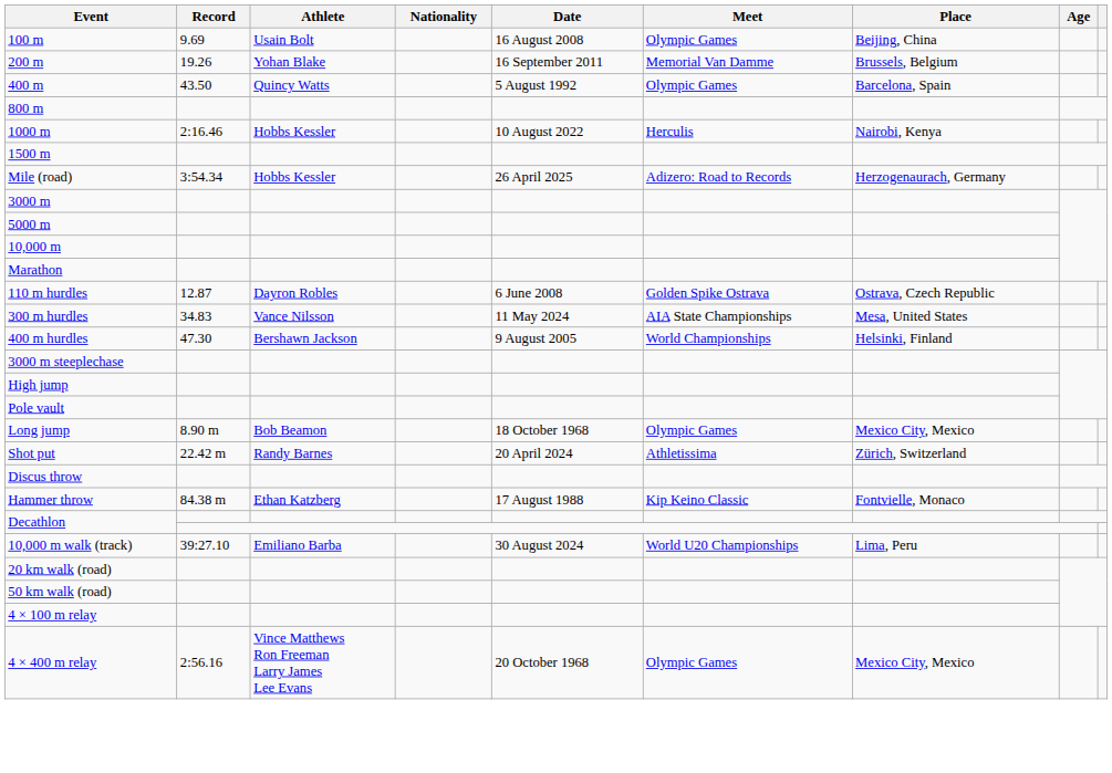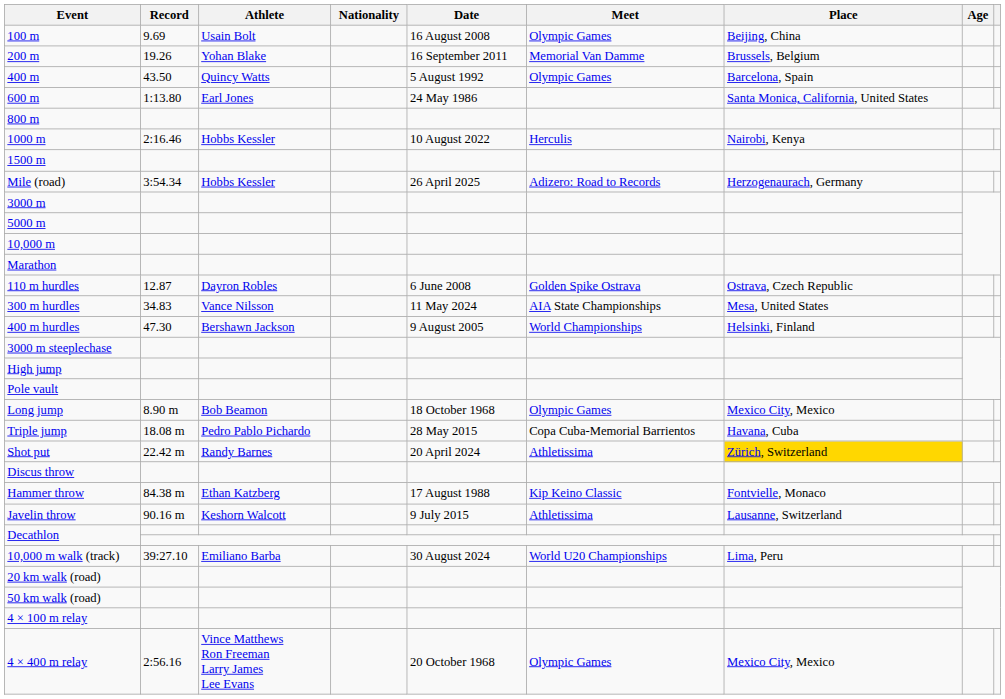+ row: 600 m | 1:13.80 | Earl Jones | 24 May 1986 | Santa Monica, California, United States
+ row: Triple jump | 18.08 m | Pedro Pablo Pichardo | 28 May 2015 | Copa Cuba-Memorial Barrientos | Havana, Cuba
Shot put | Place: no background -> gold background
+ row: Javelin throw | 90.16 m | Keshorn Walcott | 9 July 2015 | Athletissima | Lausanne, Switzerland
